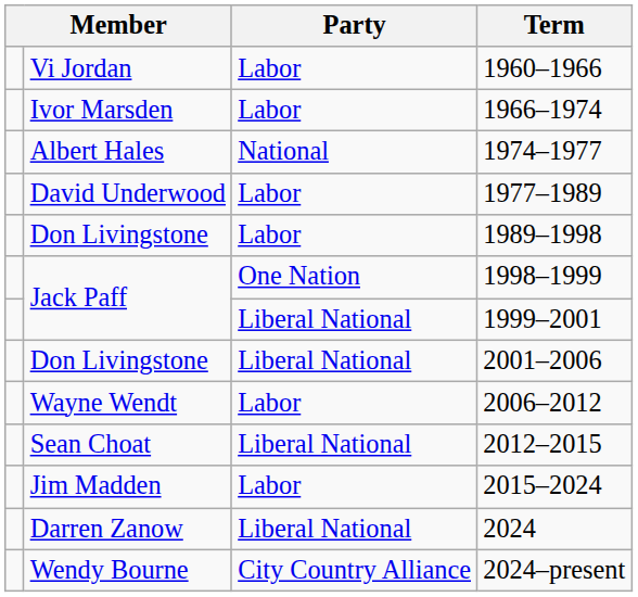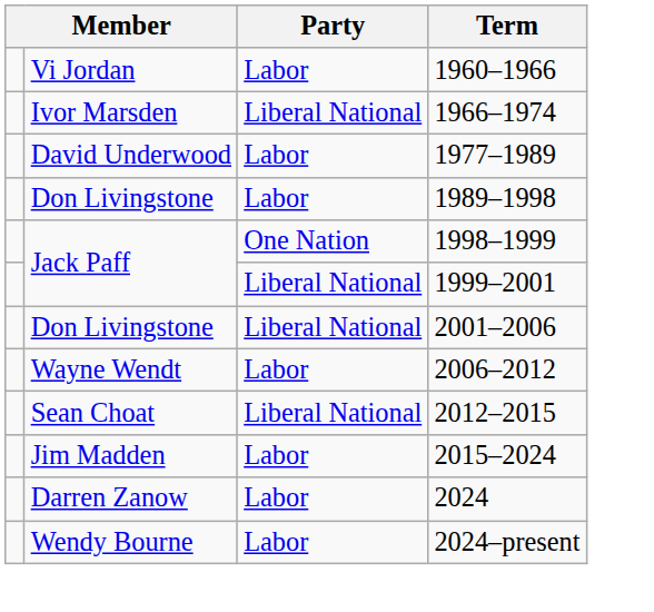1966–1974 | Party: Labor -> Liberal National
- row: Albert Hales | National | 1974–1977
2024 | Party: Liberal National -> Labor
2024–present | Party: City Country Alliance -> Labor
